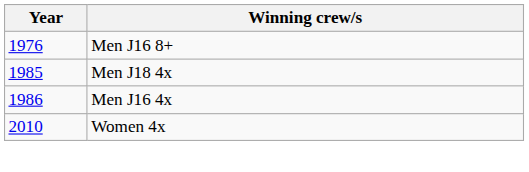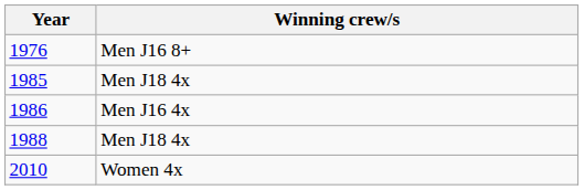+ row: 1988 | Men J18 4x
